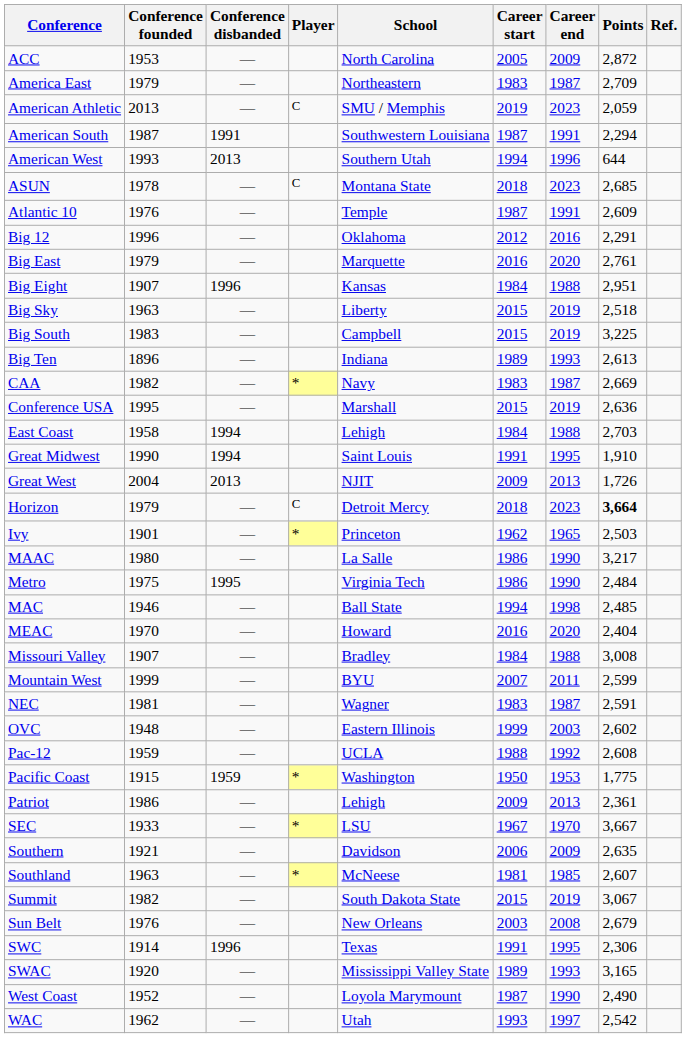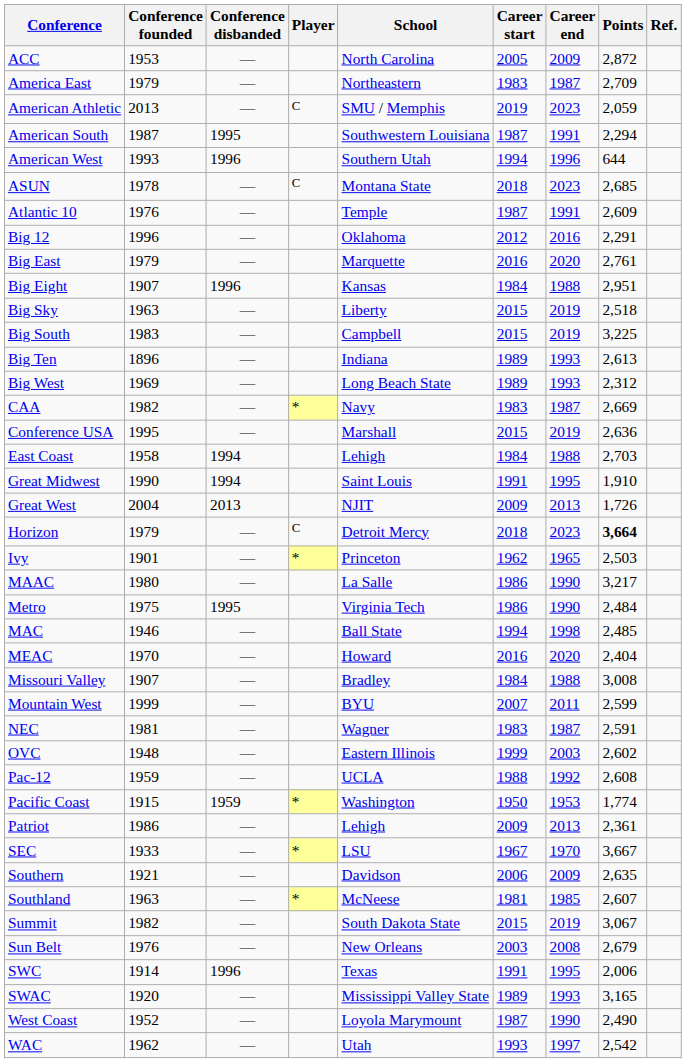American South | Conference disbanded: 1991 -> 1995
American West | Conference disbanded: 2013 -> 1996
+ row: Big West | 1969 | — | Long Beach State | 1989 | 1993 | 2,312
Pacific Coast | Points: 1,775 -> 1,774
SWC | Points: 2,306 -> 2,006
